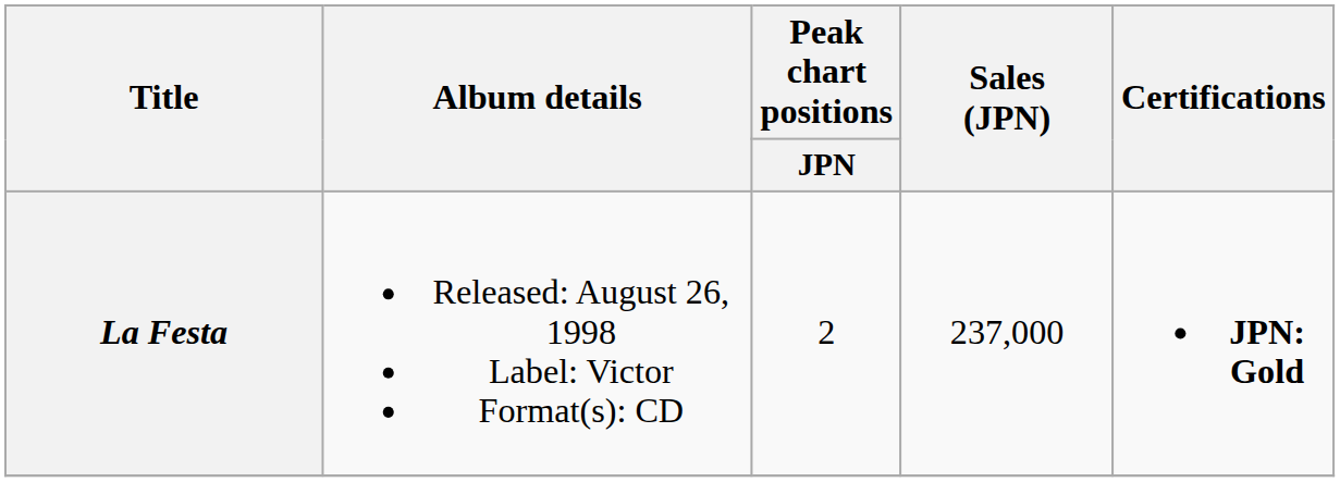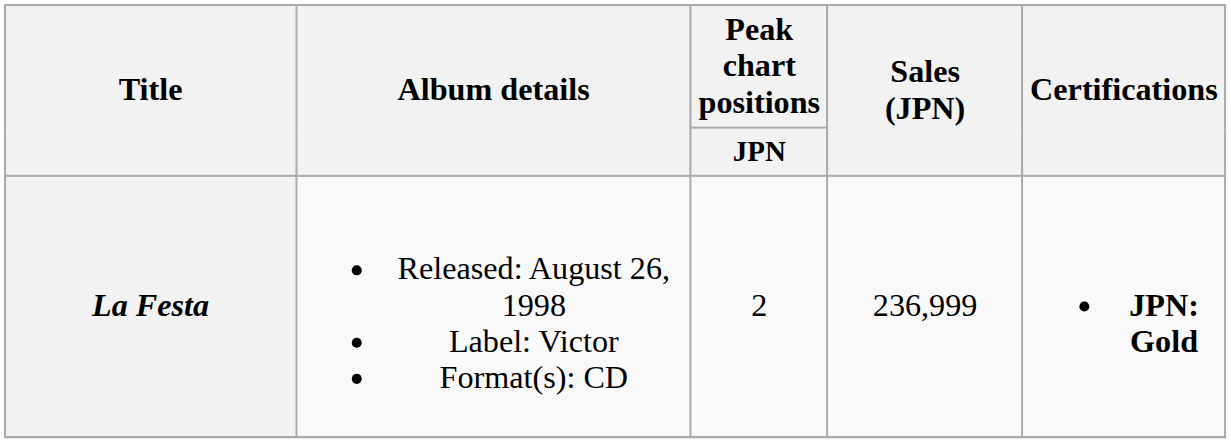La Festa | Sales (JPN): 237,000 -> 236,999
